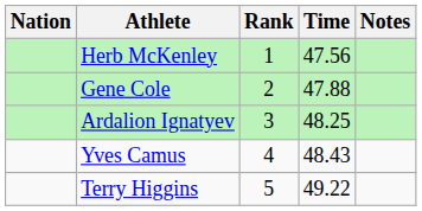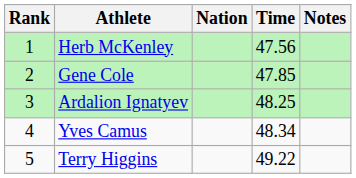columns swapped: Rank <-> Nation
Gene Cole | Time: 47.88 -> 47.85
Yves Camus | Time: 48.43 -> 48.34
